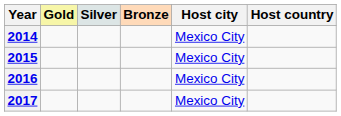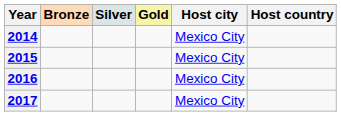columns swapped: Gold <-> Bronze
